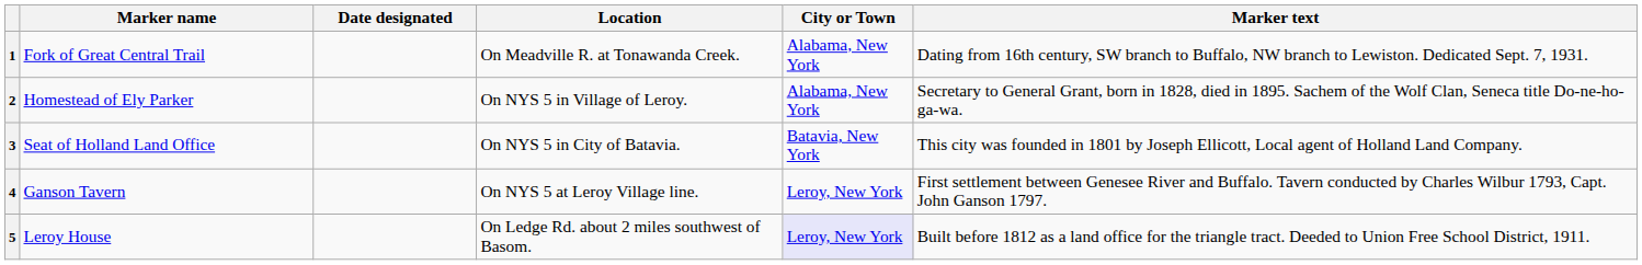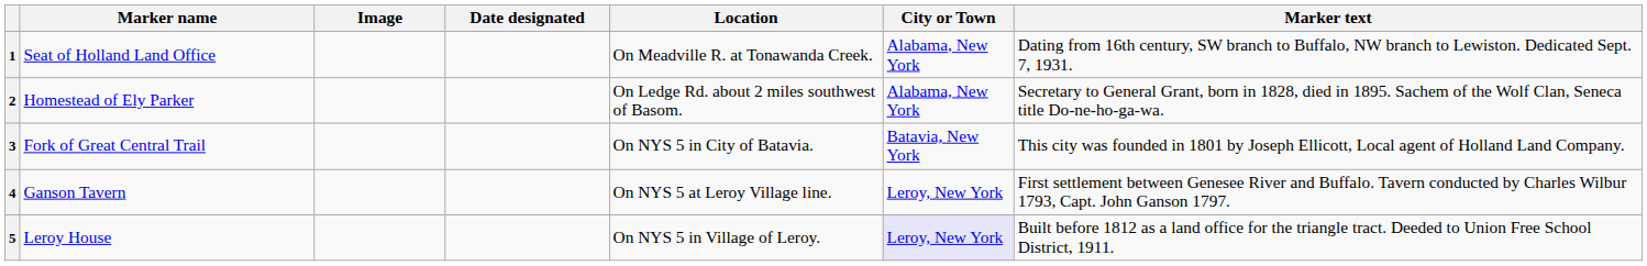+ column: Image
1 | Marker name: Fork of Great Central Trail -> Seat of Holland Land Office
2 | Location: On NYS 5 in Village of Leroy. -> On Ledge Rd. about 2 miles southwest of Basom.
3 | Marker name: Seat of Holland Land Office -> Fork of Great Central Trail
5 | Location: On Ledge Rd. about 2 miles southwest of Basom. -> On NYS 5 in Village of Leroy.
